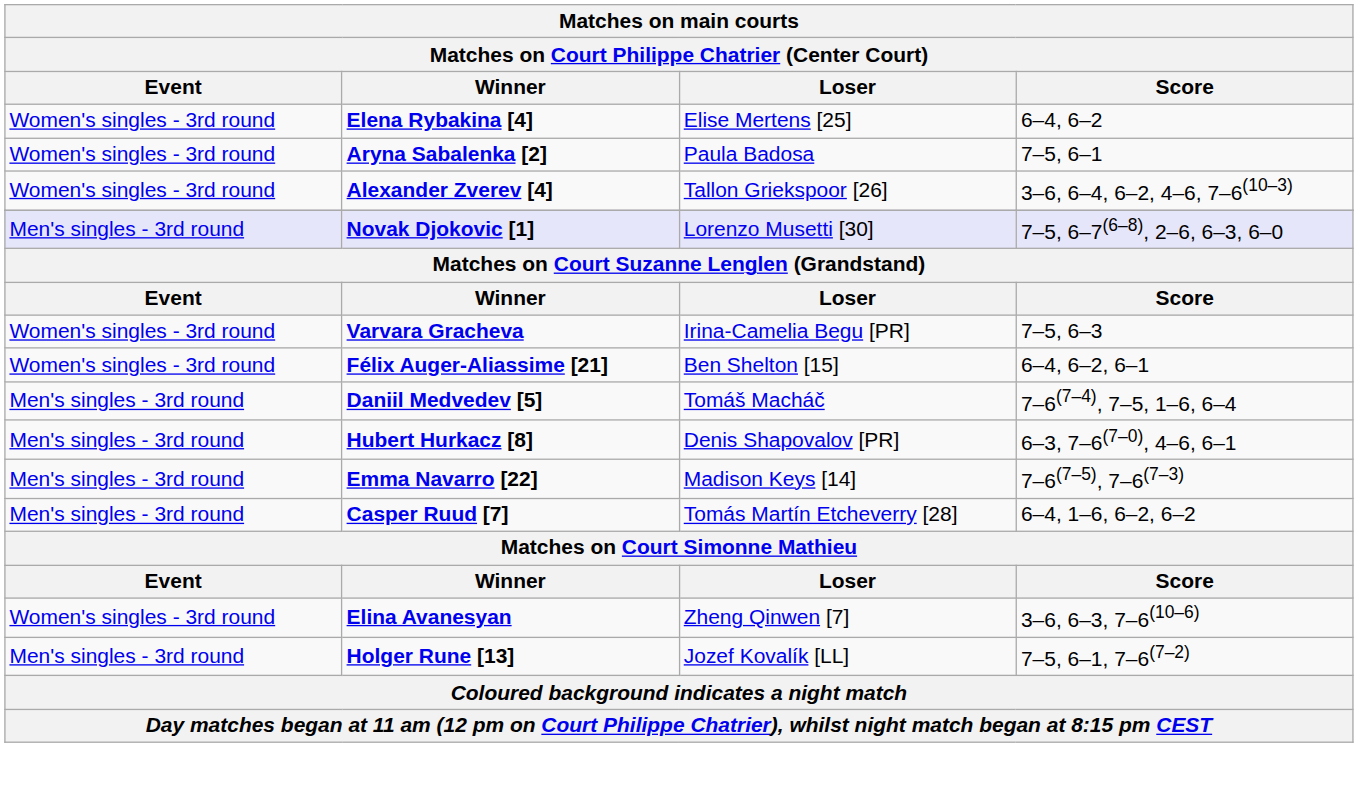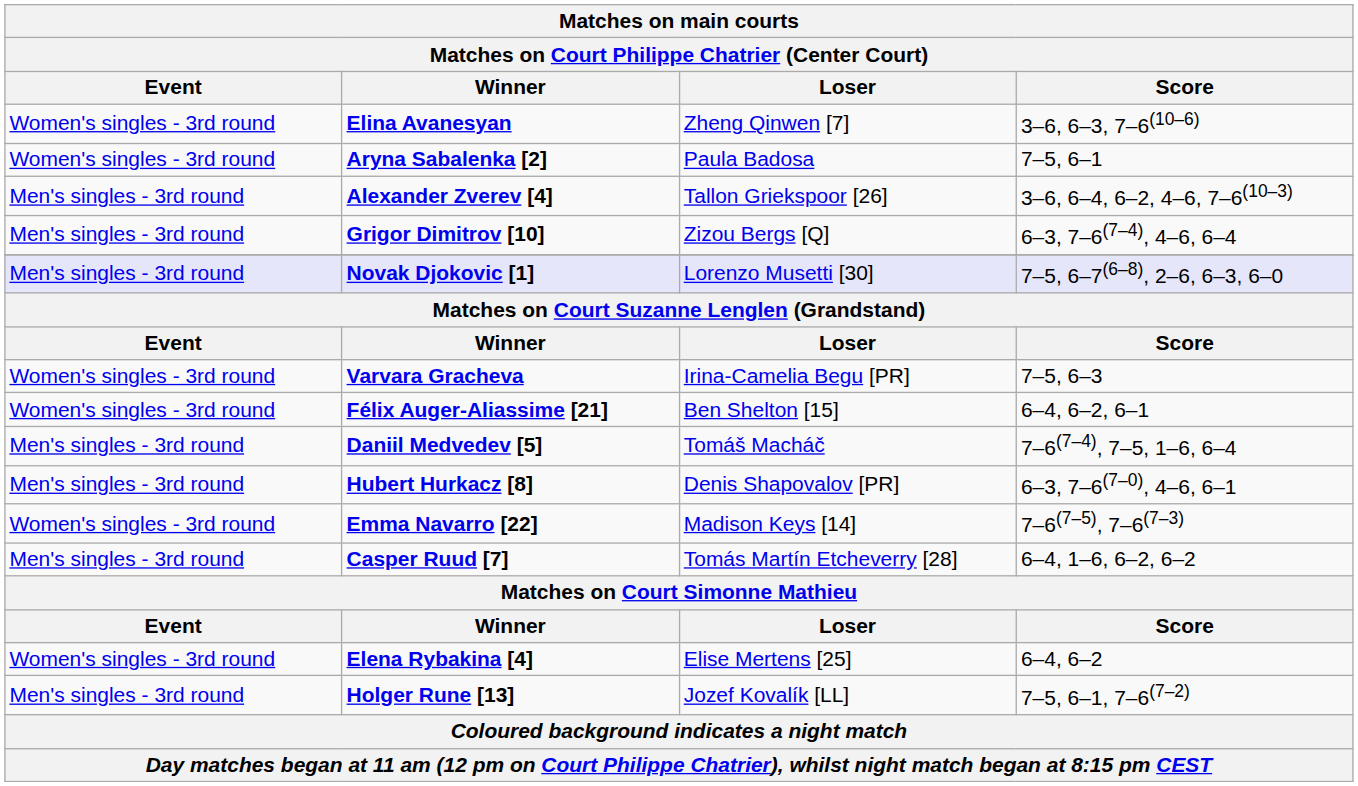rows swapped: Elena Rybakina [4] <-> Elina Avanesyan
Alexander Zverev [4] | Event: Women's singles - 3rd round -> Men's singles - 3rd round
+ row: Men's singles - 3rd round | Grigor Dimitrov [10] | Zizou Bergs [Q] | 6–3, 7–6(7–4), 4–6, 6–4
Emma Navarro [22] | Event: Men's singles - 3rd round -> Women's singles - 3rd round
